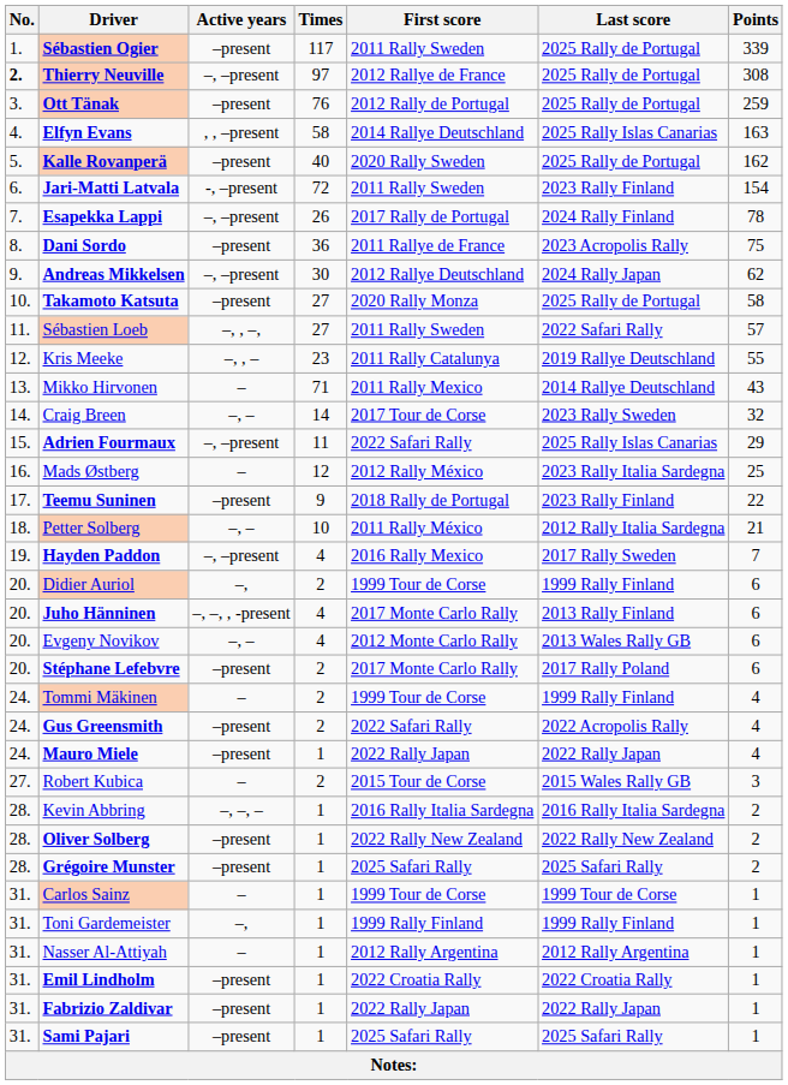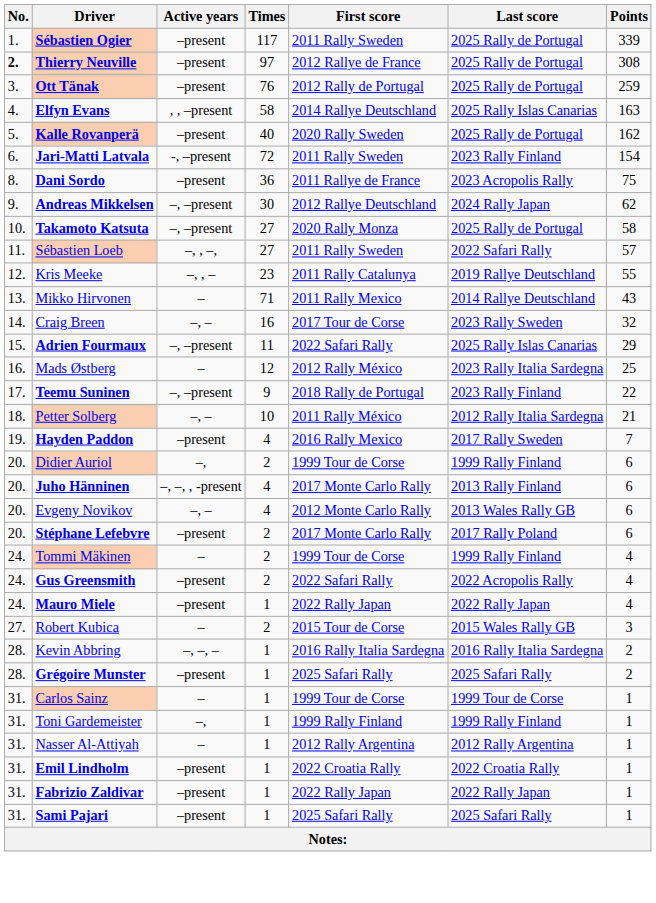Thierry Neuville | Active years: –, –present -> –present
- row: 7. | Esapekka Lappi | –, –present | 26 | 2017 Rally de Portugal | 2024 Rally Finland | 78
Takamoto Katsuta | Active years: –present -> –, –present
Craig Breen | Times: 14 -> 16
Teemu Suninen | Active years: –present -> –, –present
Hayden Paddon | Active years: –, –present -> –present
- row: 28. | Oliver Solberg | –present | 1 | 2022 Rally New Zealand | 2022 Rally New Zealand | 2
